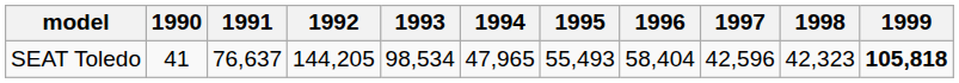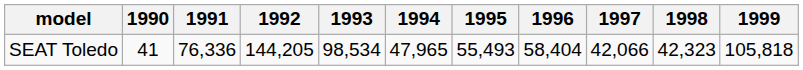SEAT Toledo | 1991: 76,637 -> 76,336
SEAT Toledo | 1997: 42,596 -> 42,066
SEAT Toledo | 1999: bold -> normal
